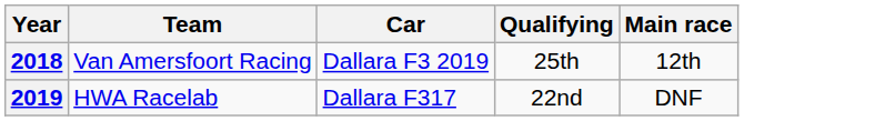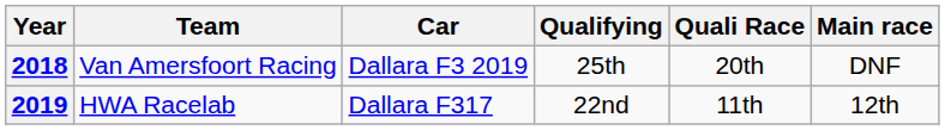+ column: Quali Race | 20th | 11th
2018 | Main race: 12th -> DNF
2019 | Main race: DNF -> 12th
